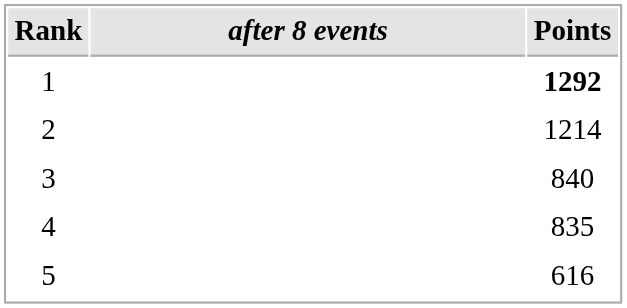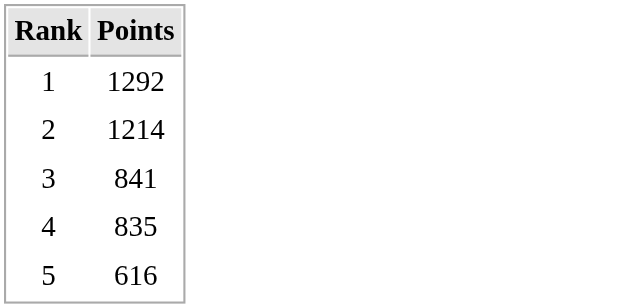- column: after 8 events
1 | Points: bold -> normal
3 | Points: 840 -> 841
